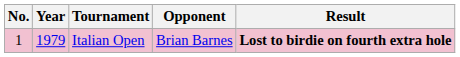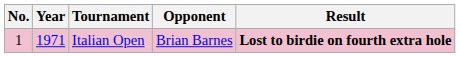Italian Open | Year: 1979 -> 1971
